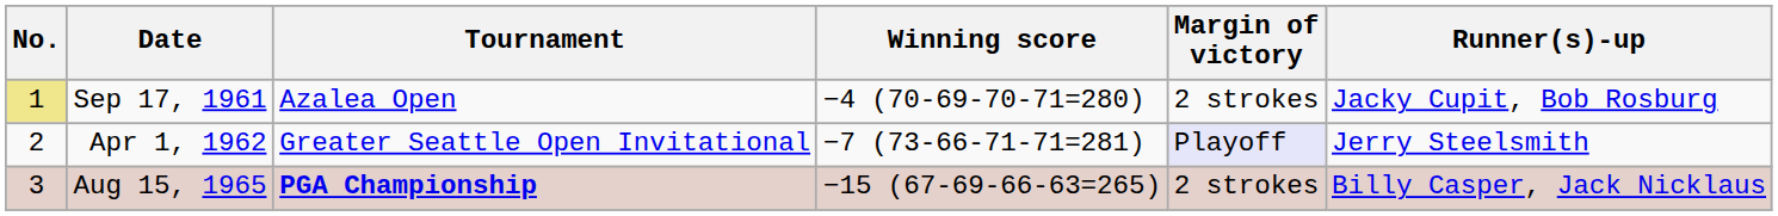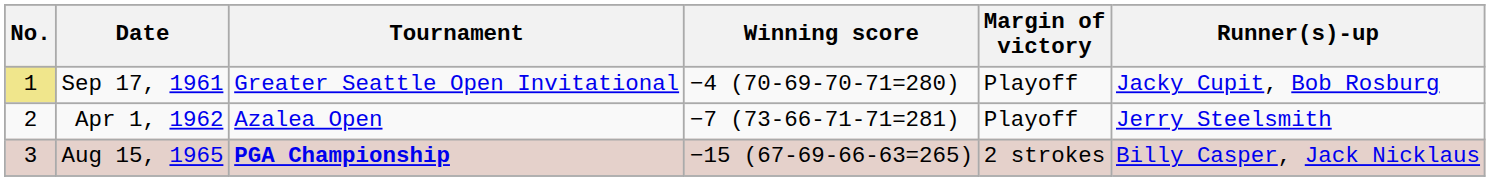Sep 17, 1961 | Tournament: Azalea Open -> Greater Seattle Open Invitational
Sep 17, 1961 | Margin of victory: 2 strokes -> Playoff
Apr 1, 1962 | Tournament: Greater Seattle Open Invitational -> Azalea Open
Apr 1, 1962 | Margin of victory: lavender background -> no background
